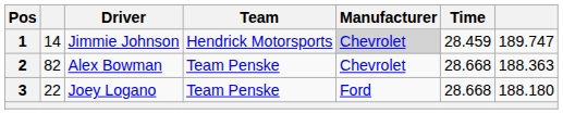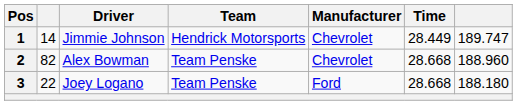1 | Manufacturer: lightgrey background -> no background
1 | Time: 28.459 -> 28.449
2 | column 7: 188.363 -> 188.960
